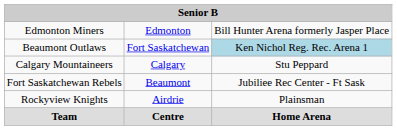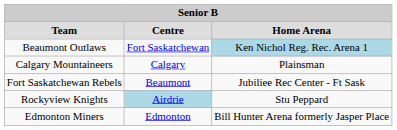rows swapped: Team <-> Edmonton Miners
Calgary Mountaineers | column 3: Stu Peppard -> Plainsman
Rockyview Knights | column 2: no background -> lightblue background
Rockyview Knights | column 3: Plainsman -> Stu Peppard
